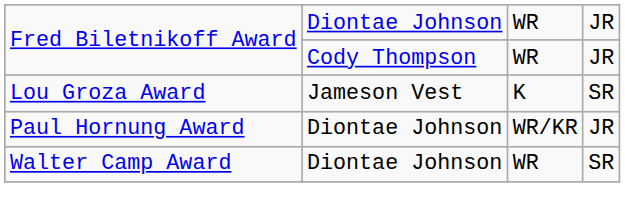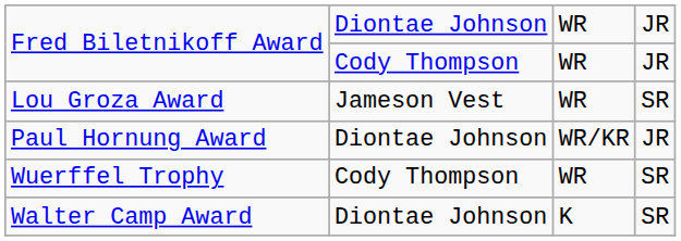Lou Groza Award | column 3: K -> WR
+ row: Wuerffel Trophy | Cody Thompson | WR | SR
Walter Camp Award | column 3: WR -> K
